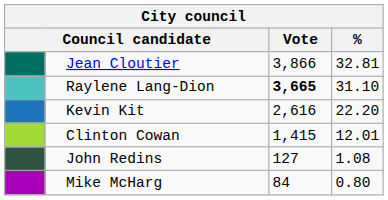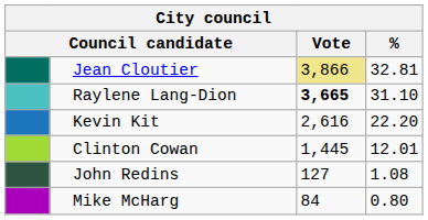Jean Cloutier | Vote: no background -> khaki background
Clinton Cowan | Vote: 1,415 -> 1,445
